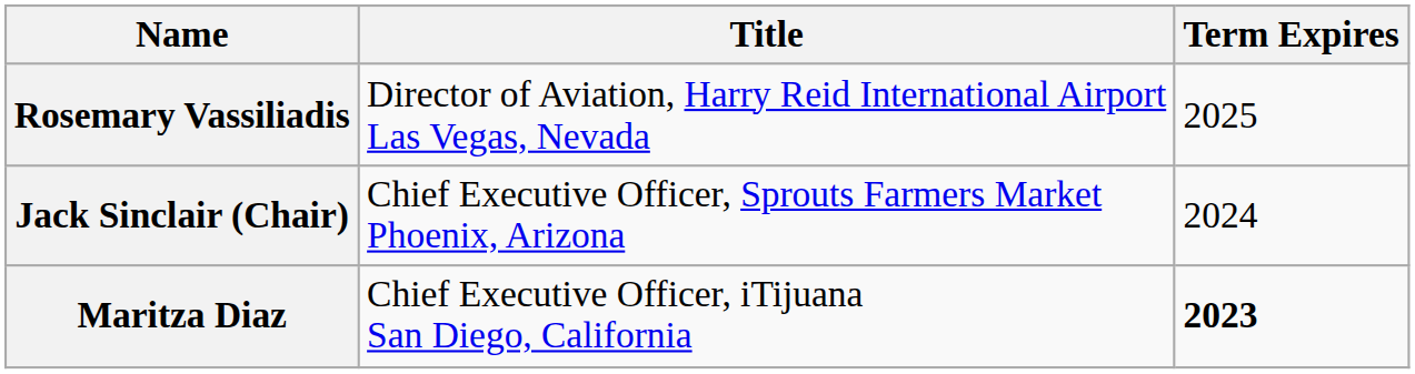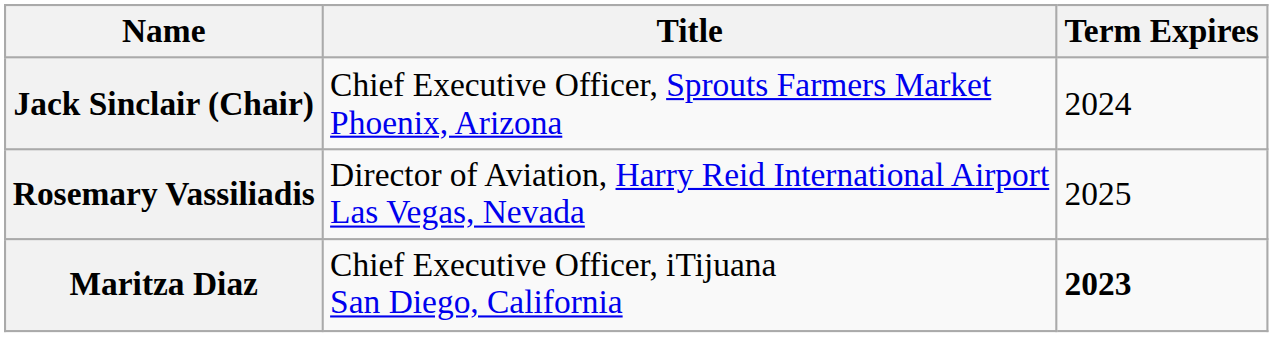rows swapped: Jack Sinclair (Chair) <-> Rosemary Vassiliadis
